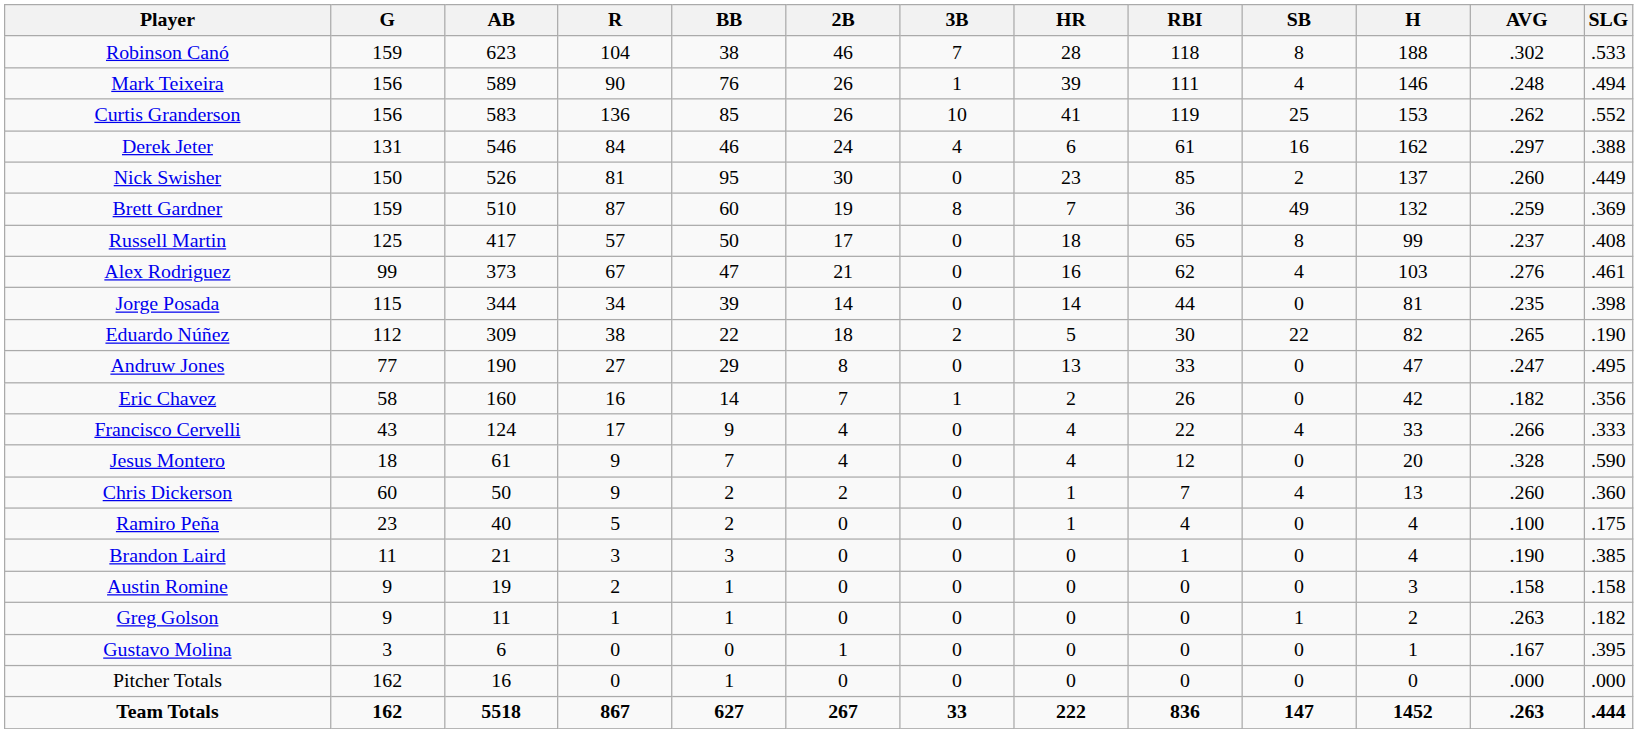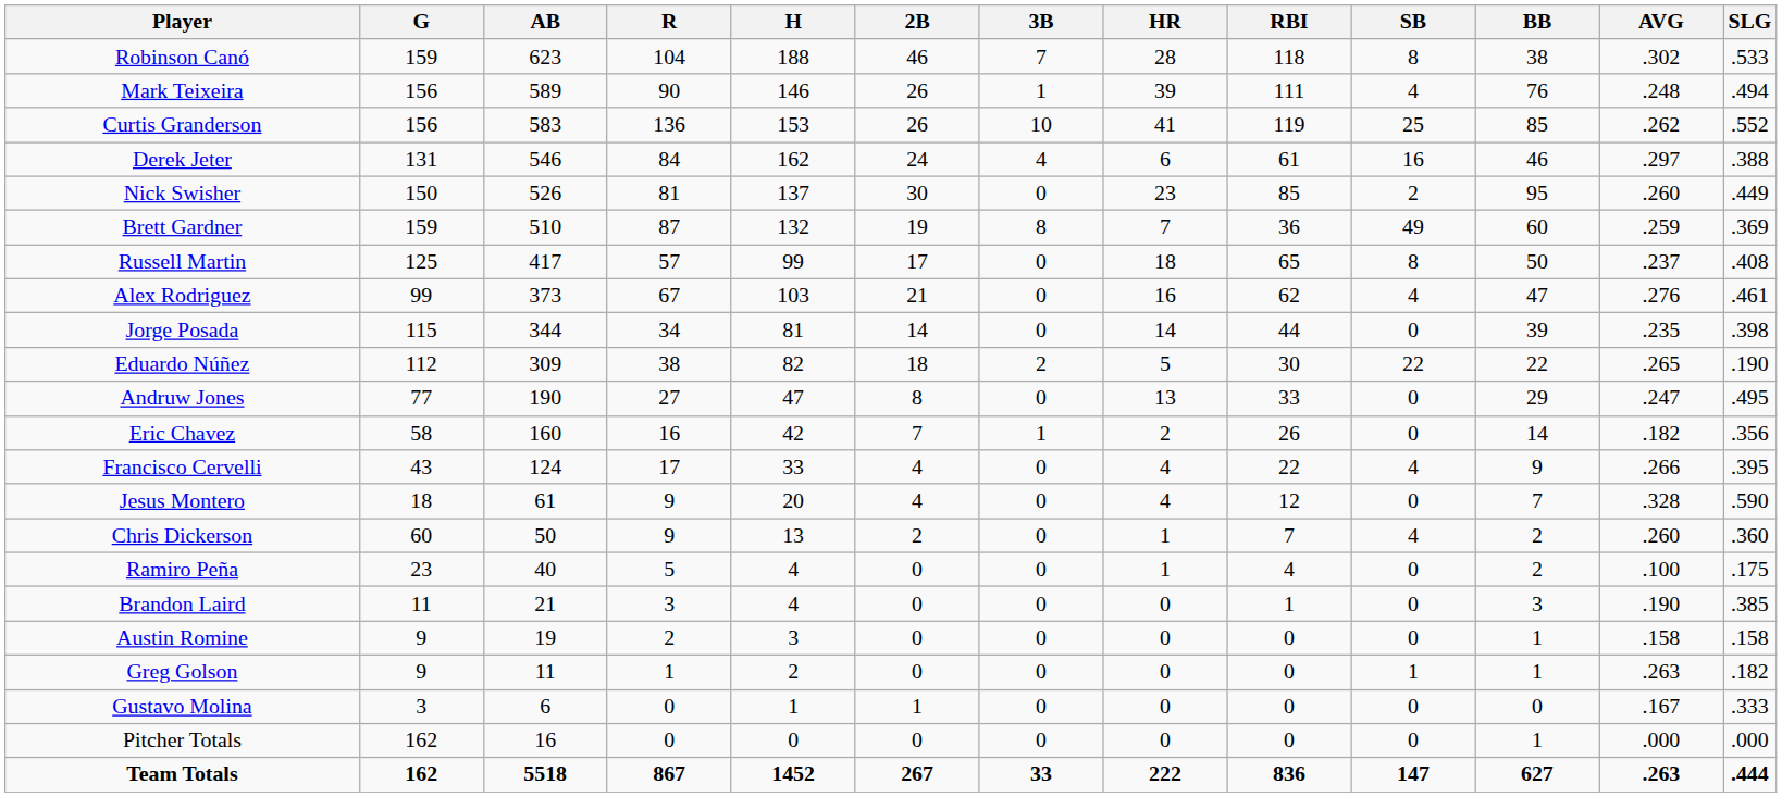columns swapped: H <-> BB
Francisco Cervelli | SLG: .333 -> .395
Gustavo Molina | SLG: .395 -> .333
